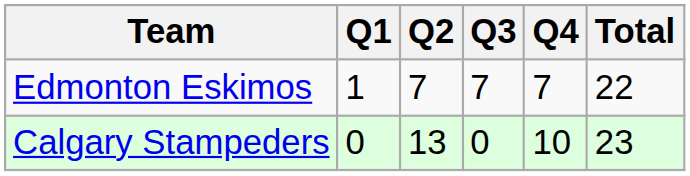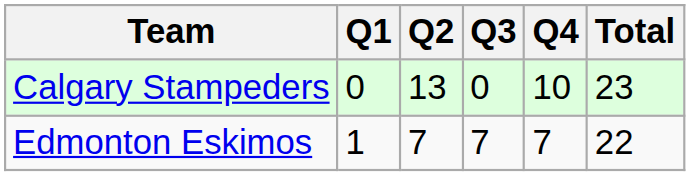rows swapped: Edmonton Eskimos <-> Calgary Stampeders
